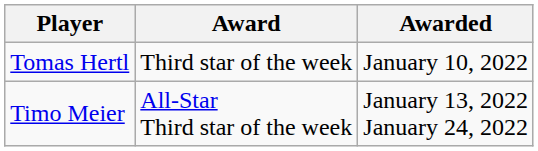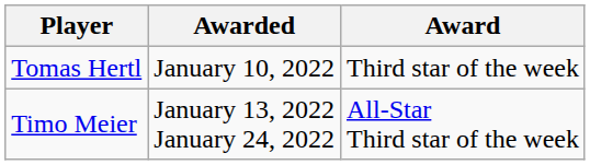columns swapped: Award <-> Awarded
